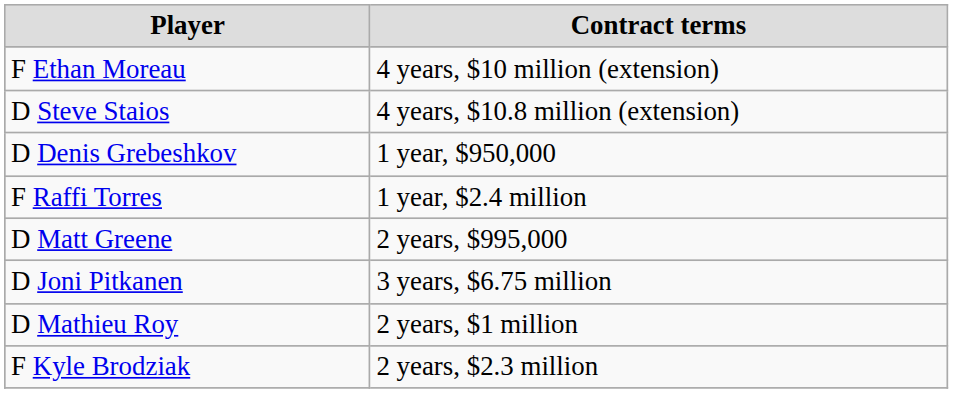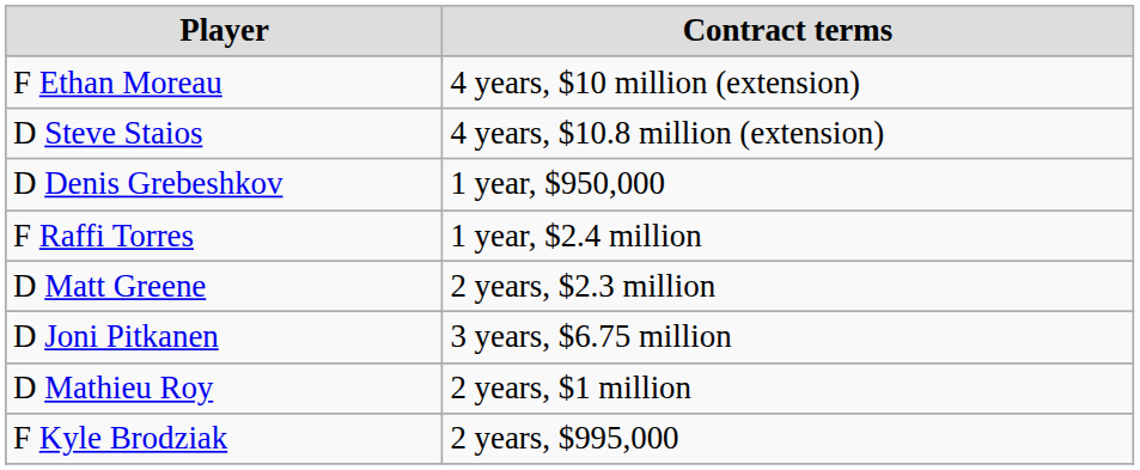D Matt Greene | Contract terms: 2 years, $995,000 -> 2 years, $2.3 million
F Kyle Brodziak | Contract terms: 2 years, $2.3 million -> 2 years, $995,000
